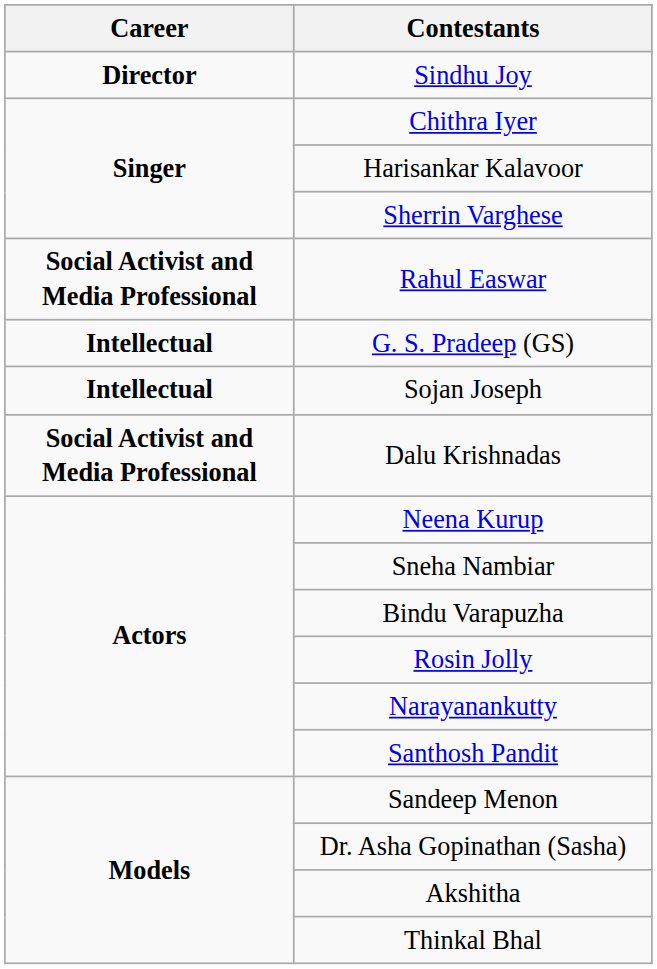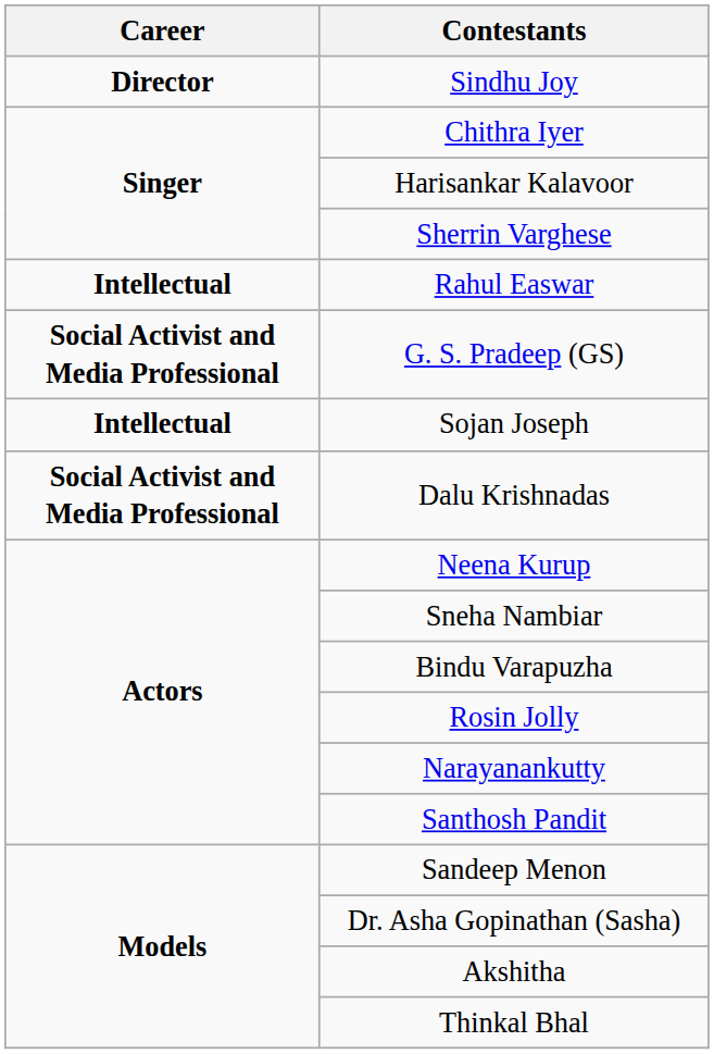Rahul Easwar | Career: Social Activist and Media Professional -> Intellectual
G. S. Pradeep (GS) | Career: Intellectual -> Social Activist and Media Professional
